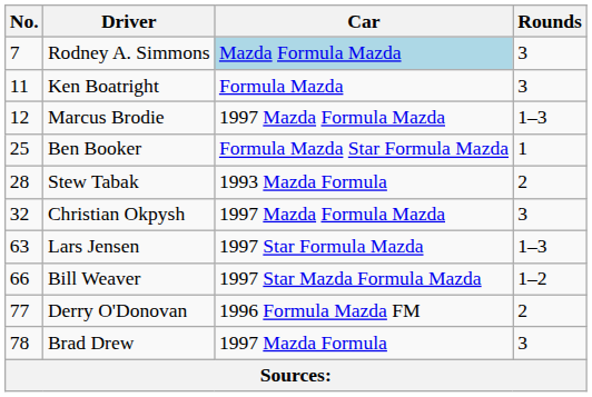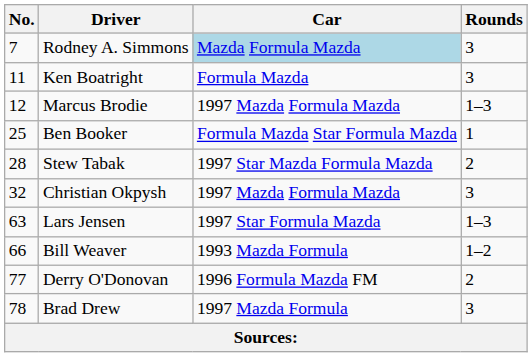Stew Tabak | Car: 1993 Mazda Formula -> 1997 Star Mazda Formula Mazda
Bill Weaver | Car: 1997 Star Mazda Formula Mazda -> 1993 Mazda Formula
